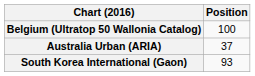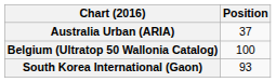rows swapped: Australia Urban (ARIA) <-> Belgium (Ultratop 50 Wallonia Catalog)
